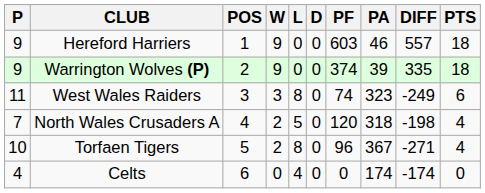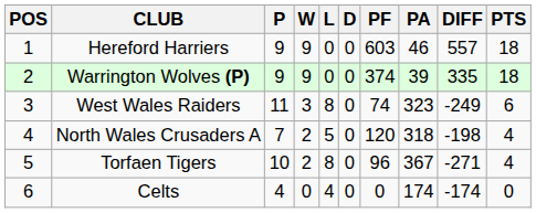columns swapped: POS <-> P
